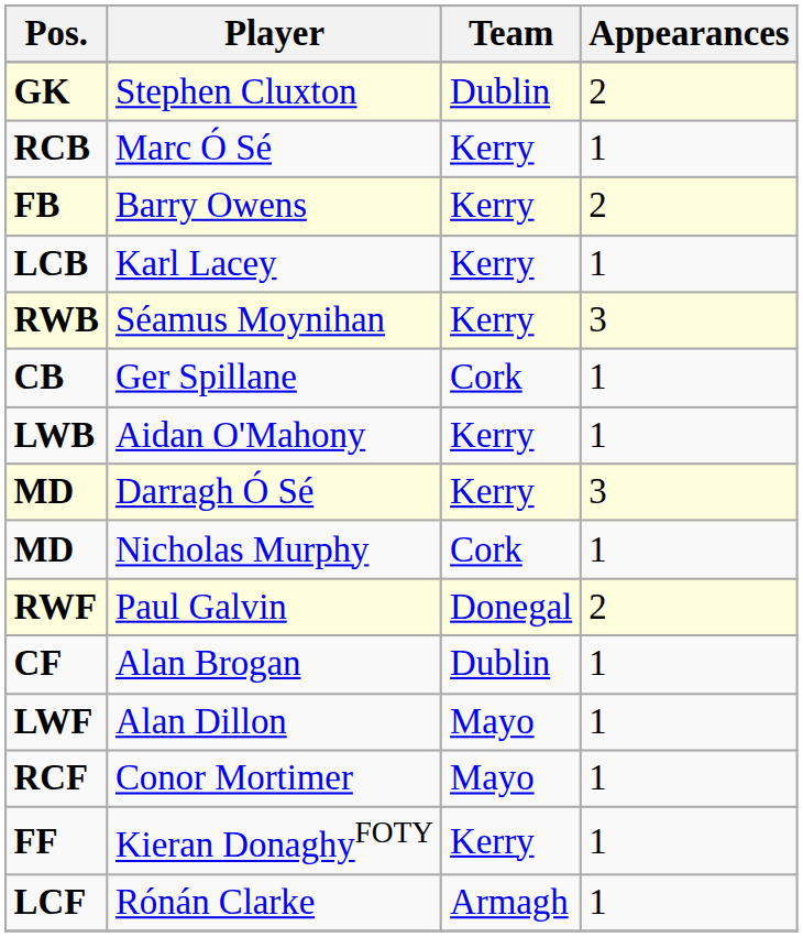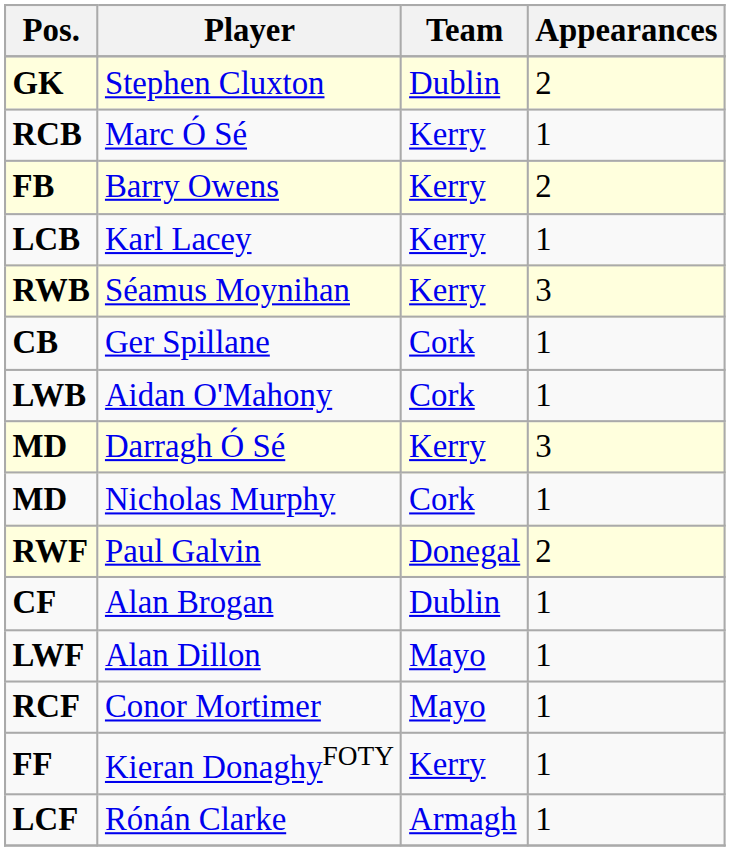Aidan O'Mahony | Team: Kerry -> Cork
